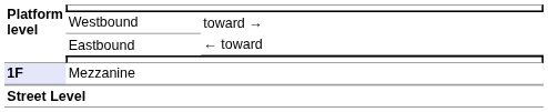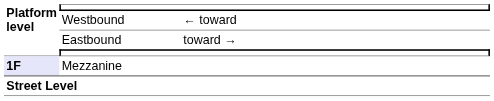Westbound | column 3: toward → -> ← toward
Eastbound | column 3: ← toward -> toward →
